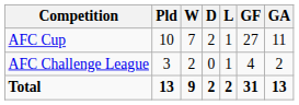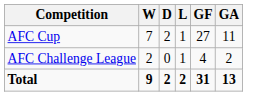- column: Pld | 10 | 3 | 13
